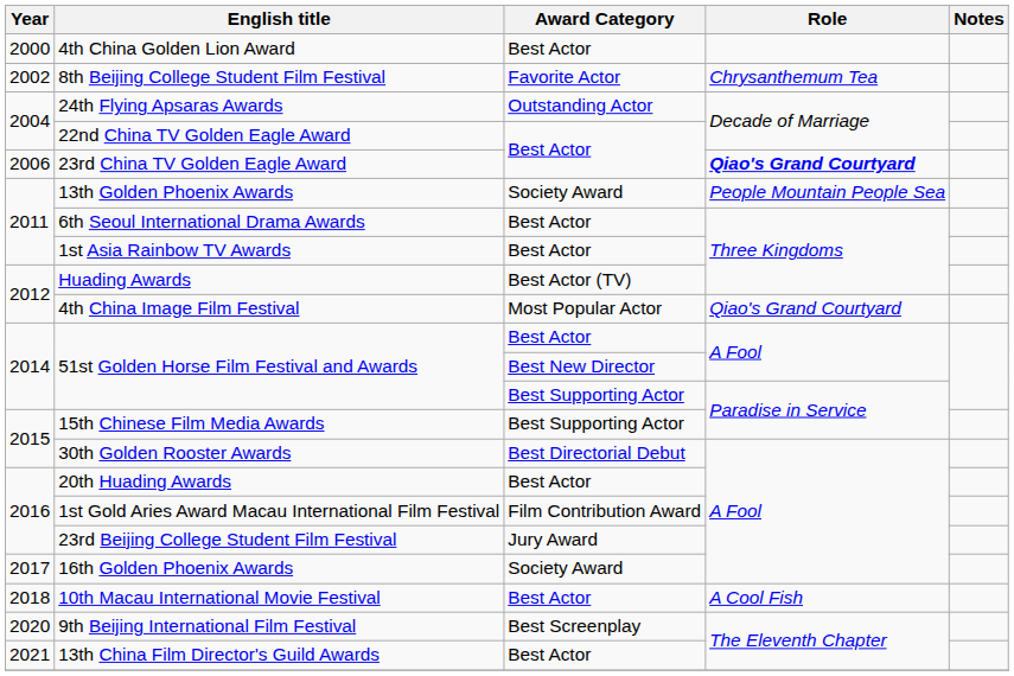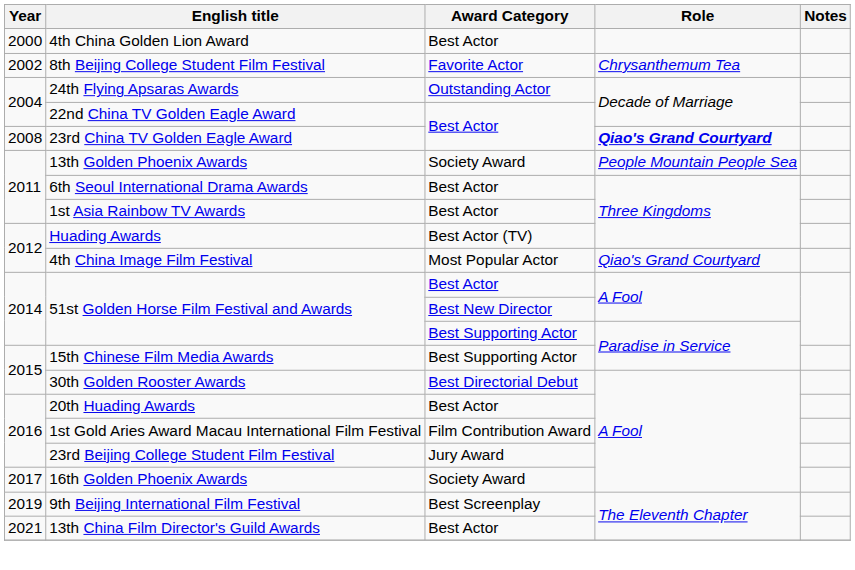23rd China TV Golden Eagle Award | Year: 2006 -> 2008
- row: 2018 | 10th Macau International Movie Festival | Best Actor | A Cool Fish
9th Beijing International Film Festival | Year: 2020 -> 2019
